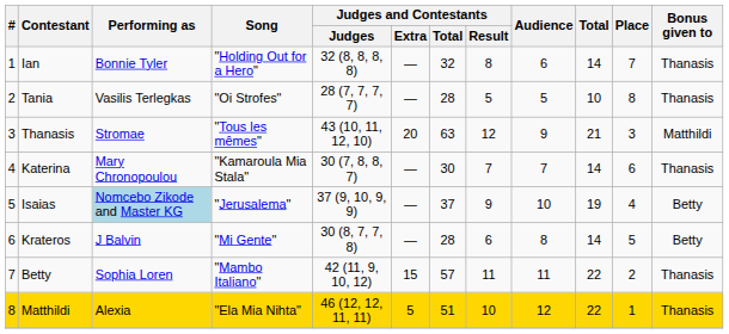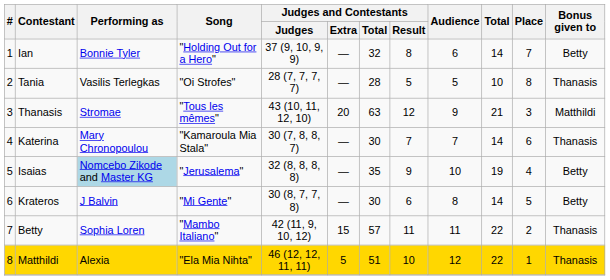Ian | Judges and Contestants / Judges: 32 (8, 8, 8, 8) -> 37 (9, 10, 9, 9)
Ian | Bonus given to: Thanasis -> Betty
Isaias | Judges and Contestants / Judges: 37 (9, 10, 9, 9) -> 32 (8, 8, 8, 8)
Isaias | Judges and Contestants / Total: 37 -> 35
Krateros | Judges and Contestants / Total: 28 -> 30
